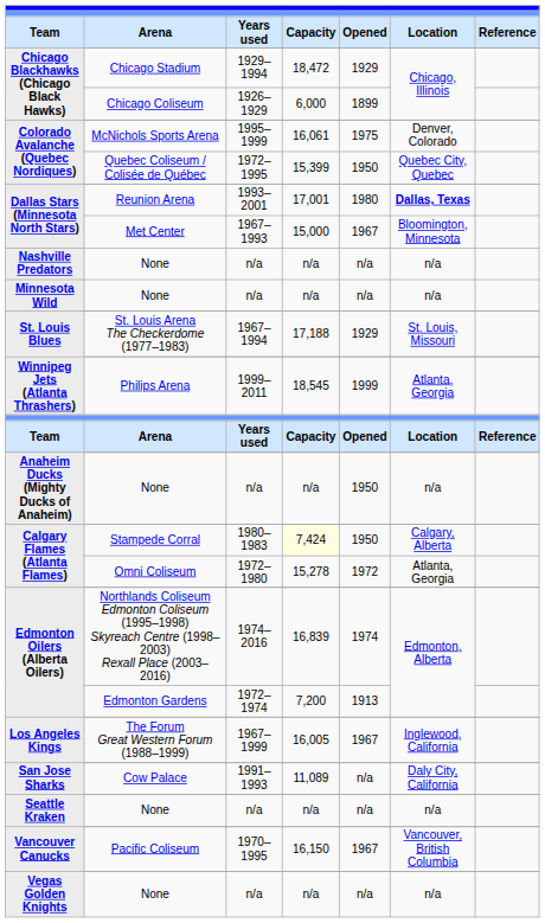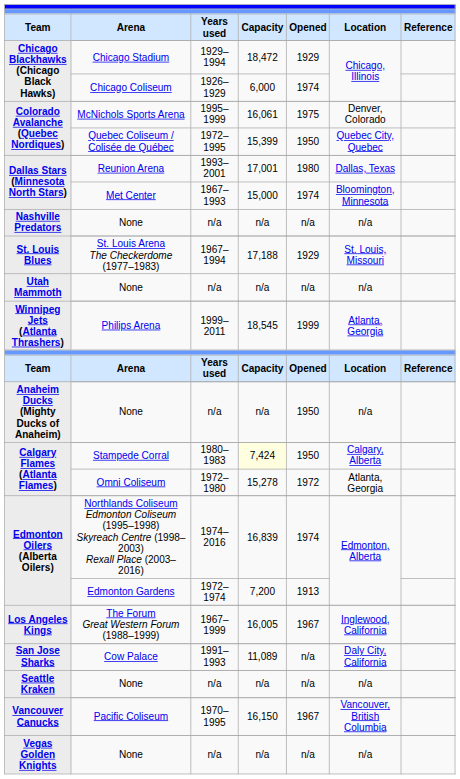Chicago Blackhawks (Chicago Black Hawks) / Chicago Coliseum | column 5: 1899 -> 1974
Dallas Stars (Minnesota North Stars) / Reunion Arena | column 6: bold -> normal
Dallas Stars (Minnesota North Stars) / Met Center | column 5: 1967 -> 1974
- row: Minnesota Wild | None | n/a | n/a | n/a | n/a
+ row: Utah Mammoth | None | n/a | n/a | n/a | n/a
